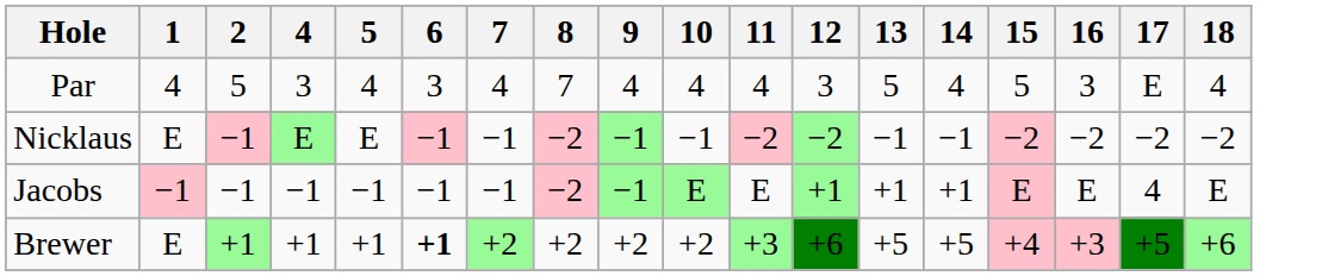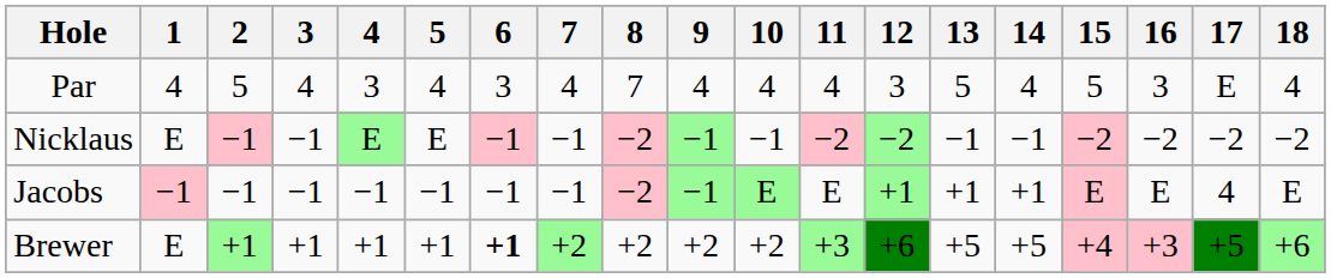+ column: 3 | 4 | −1 | −1 | +1
